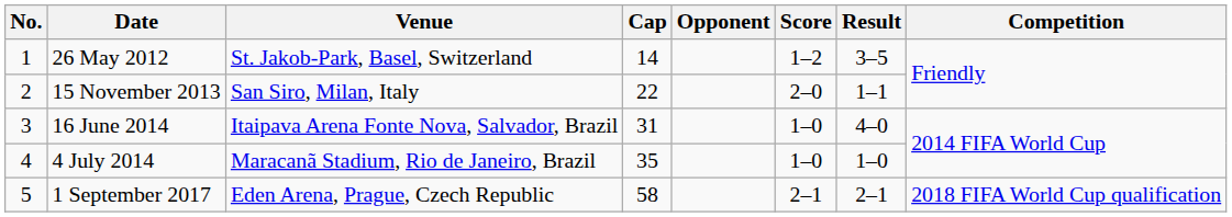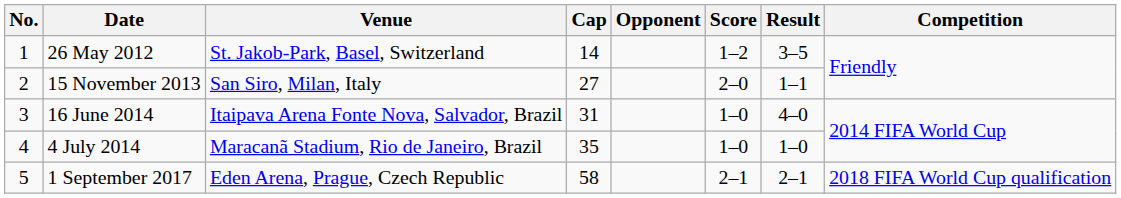15 November 2013 | Cap: 22 -> 27
